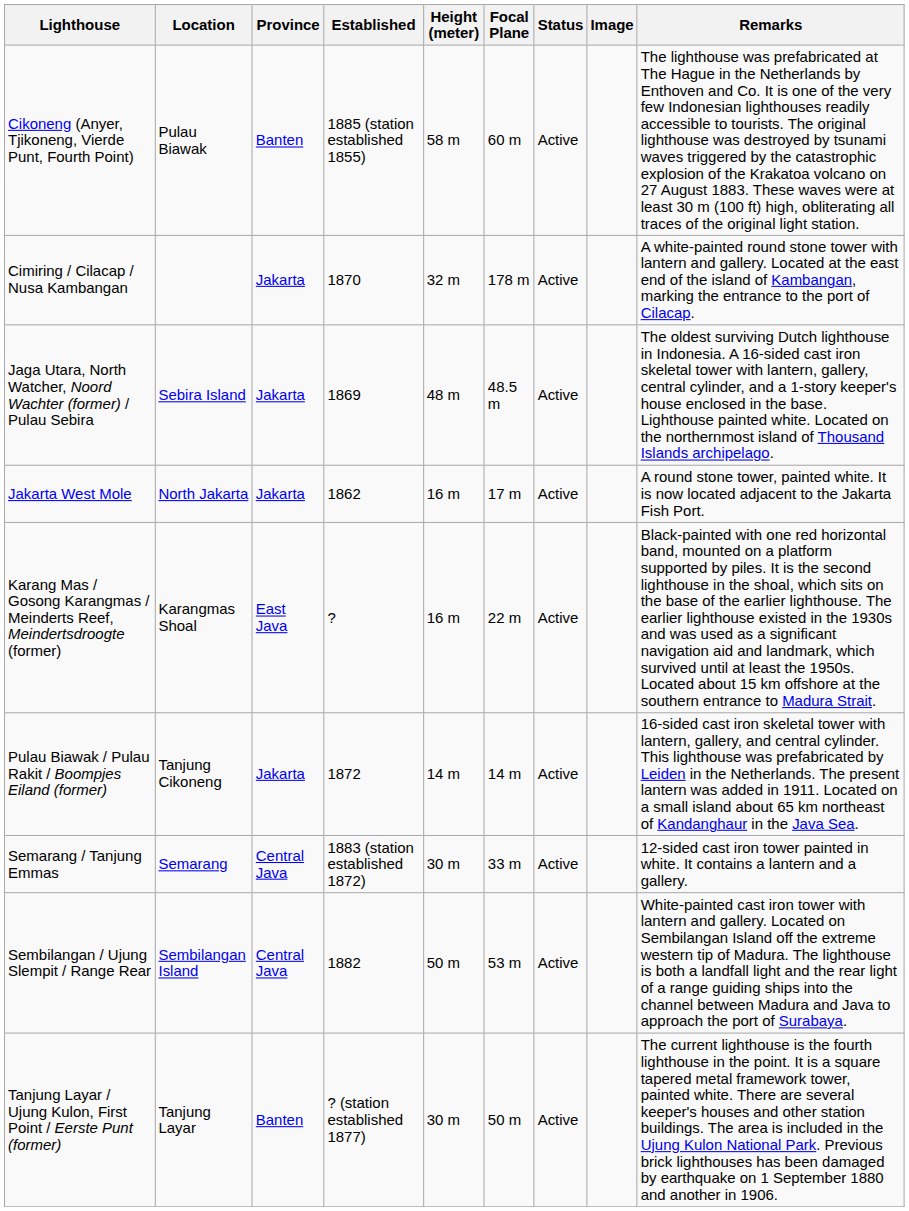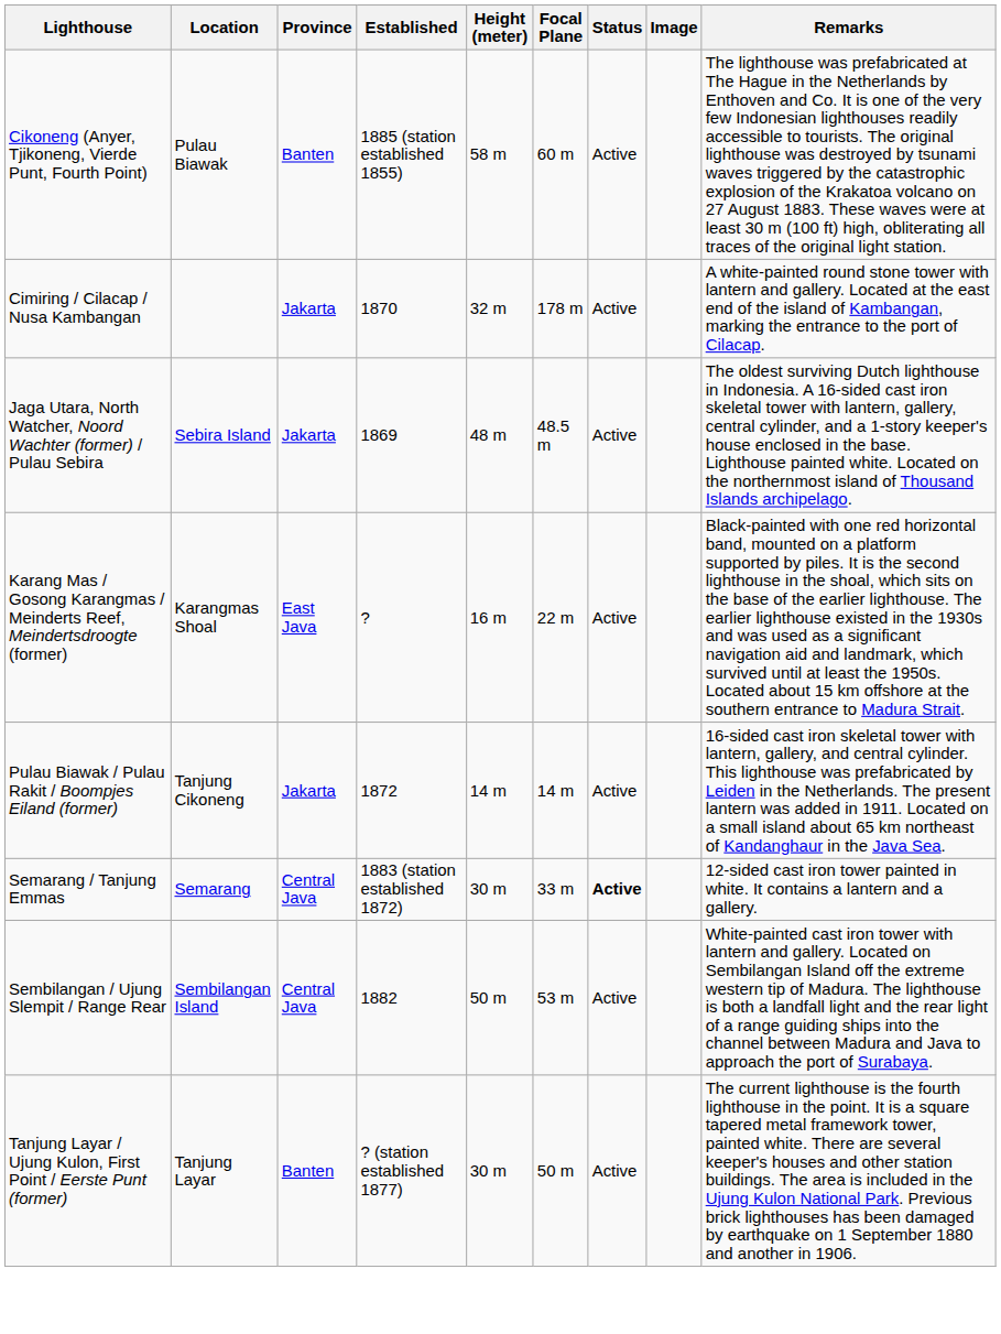- row: Jakarta West Mole | North Jakarta | Jakarta | 1862 | 16 m | 17 m | Active | A round stone tower, painted white. It is now located adjacent to the Jakarta Fish Port.
Semarang / Tanjung Emmas | Status: normal -> bold
